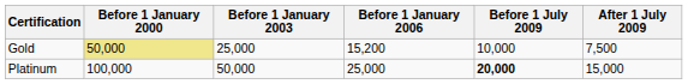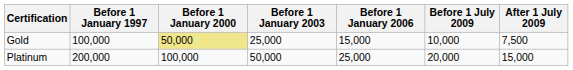+ column: Before 1 January 1997 | 100,000 | 200,000
Gold | Before 1 January 2006: 15,200 -> 15,000
Platinum | Before 1 July 2009: bold -> normal
